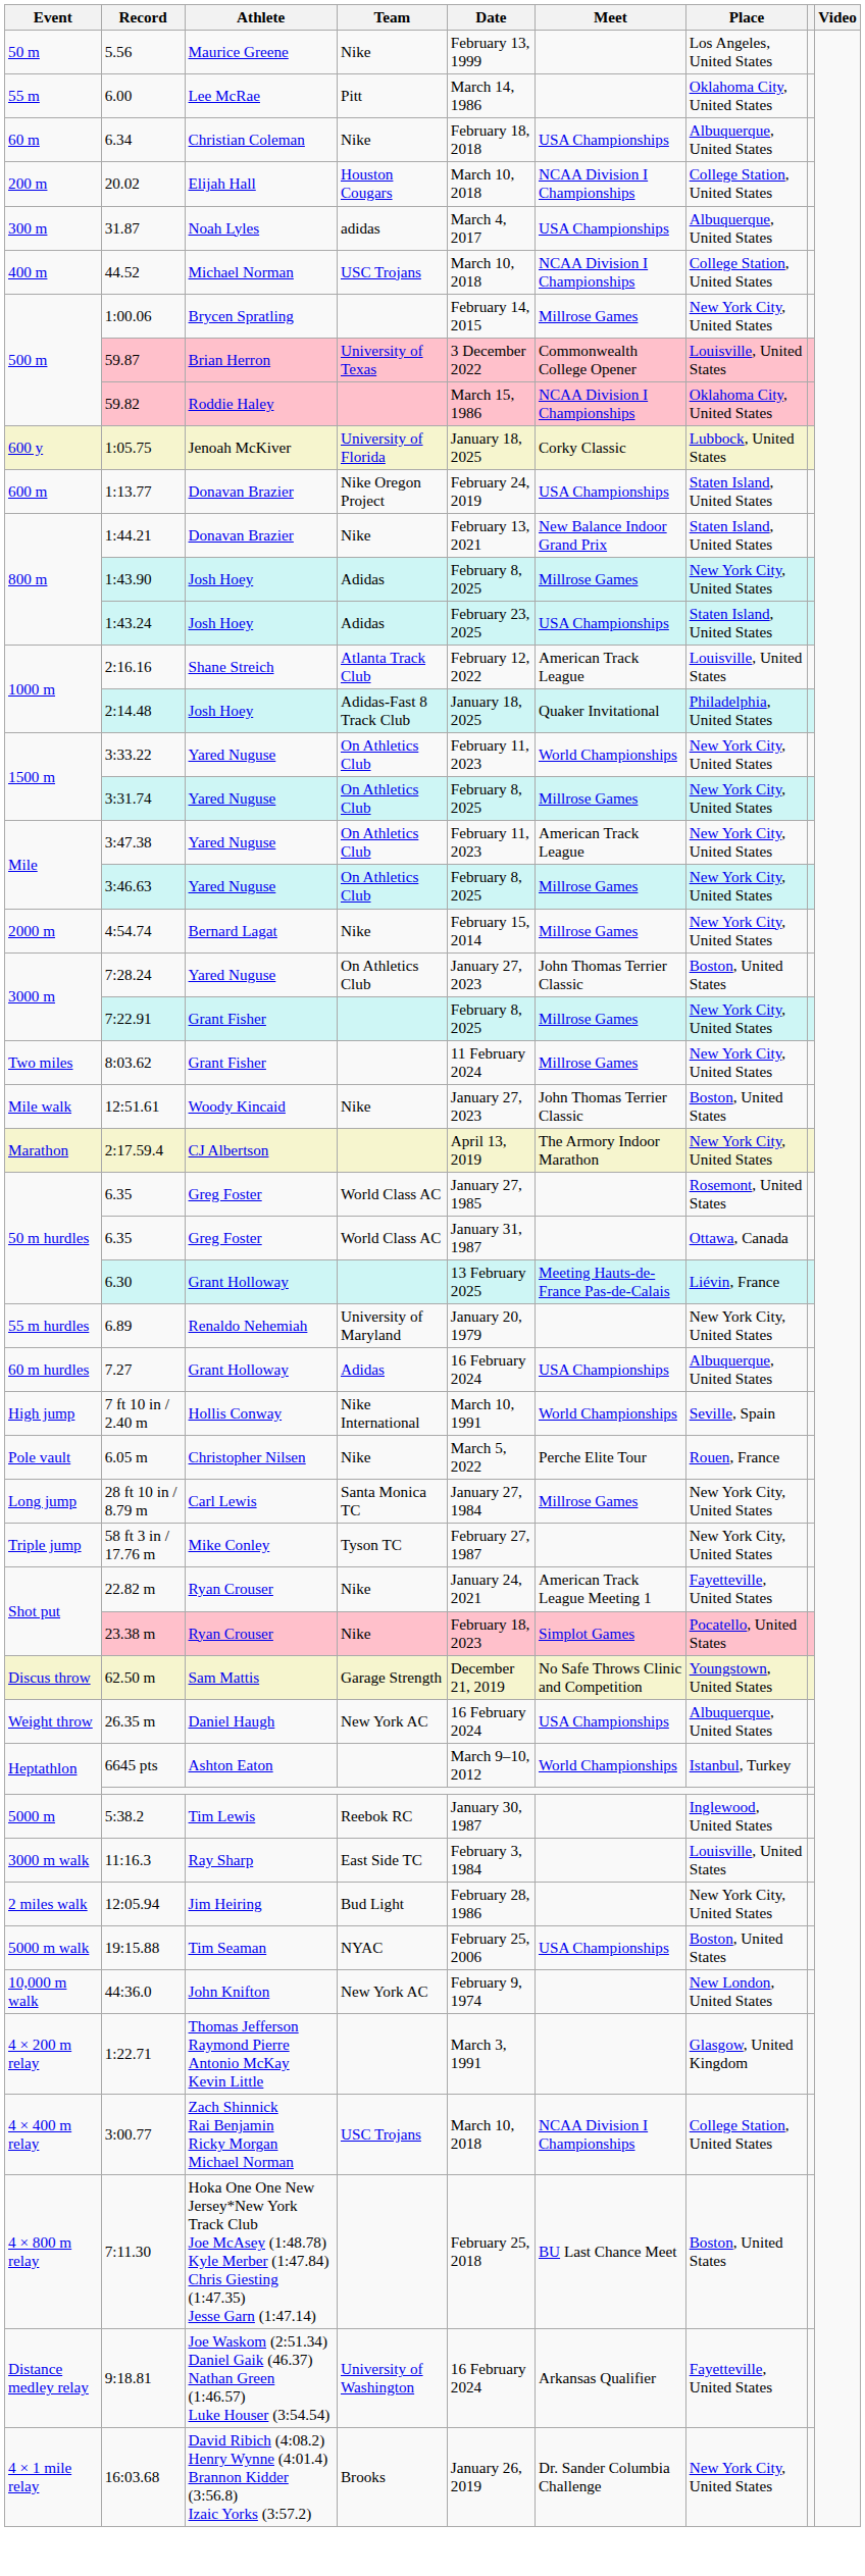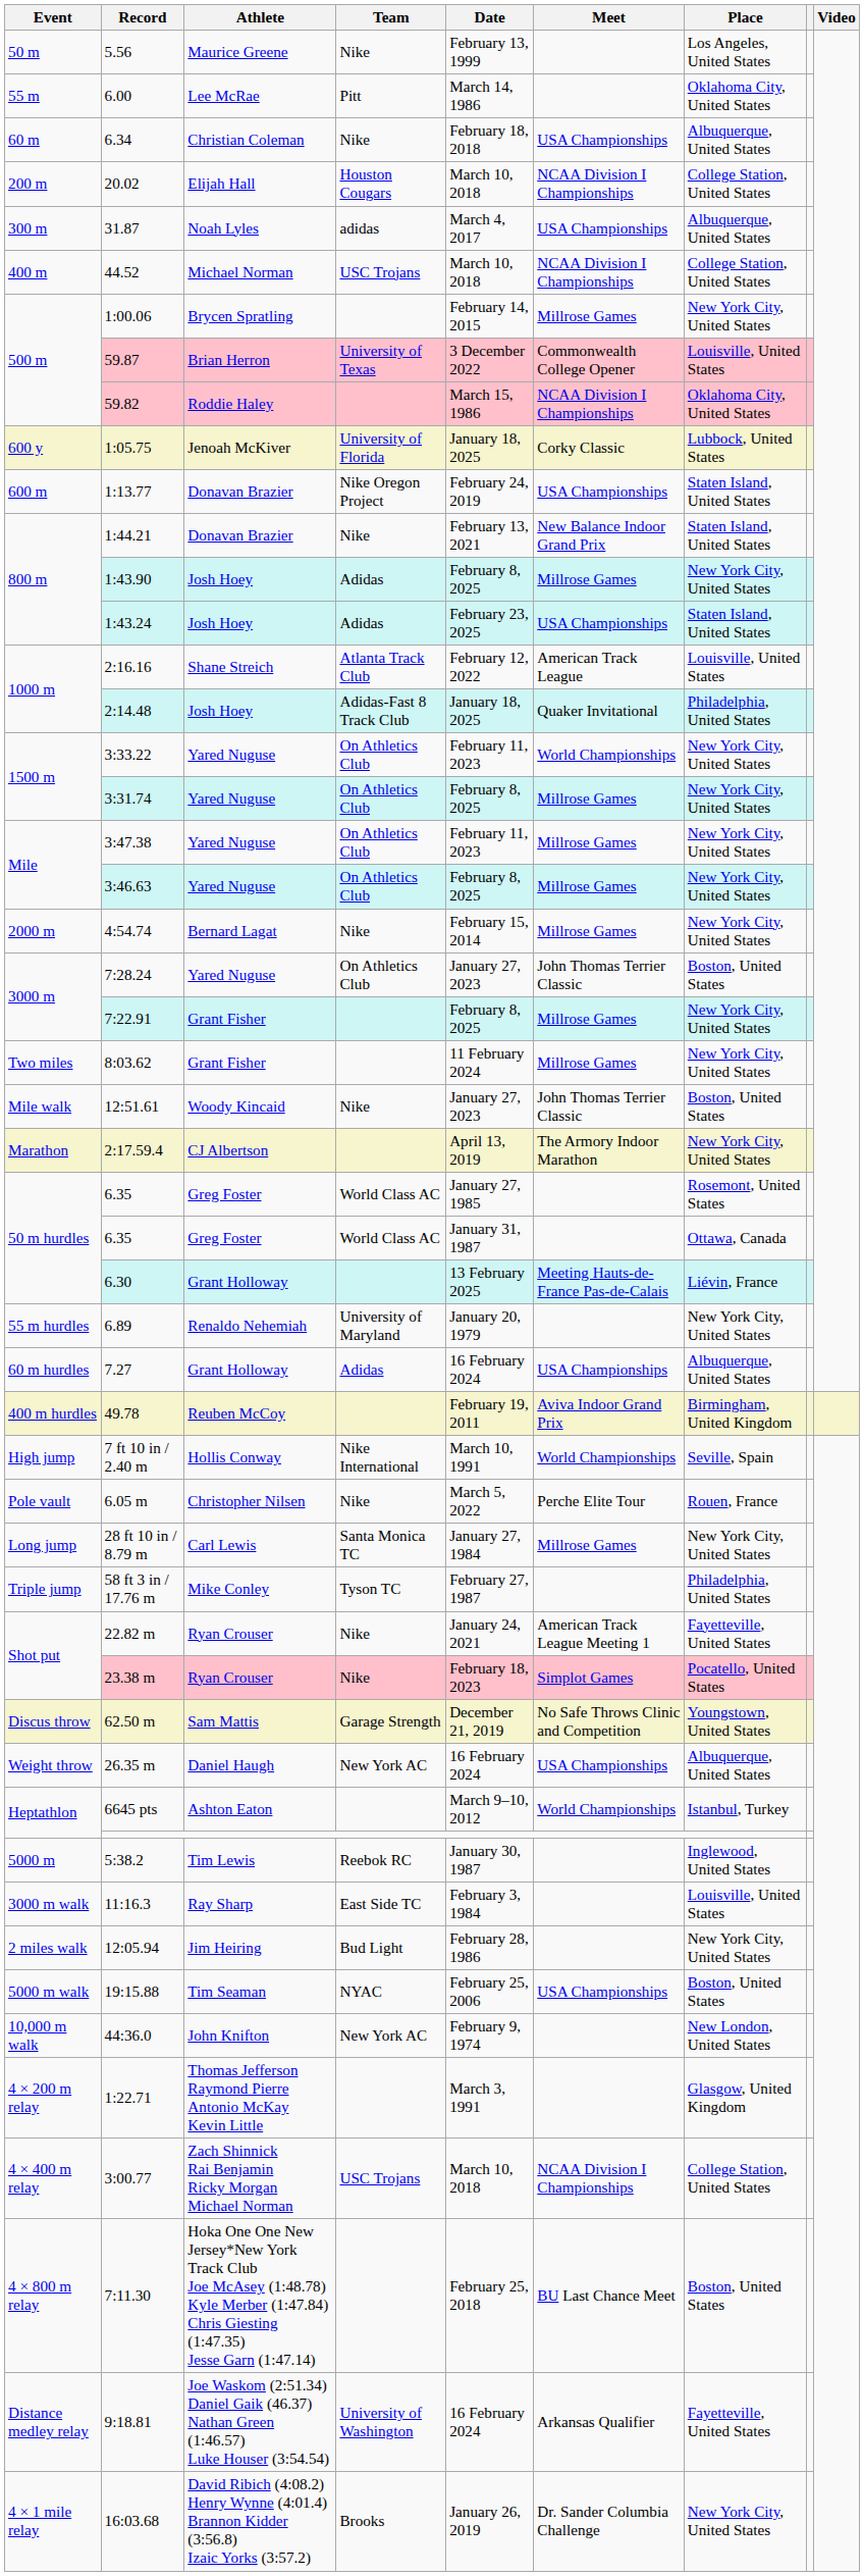3:47.38 | Meet: American Track League -> Millrose Games
+ row: 400 m hurdles | 49.78 | Reuben McCoy | February 19, 2011 | Aviva Indoor Grand Prix | Birmingham, United Kingdom
58 ft 3 in / 17.76 m | Place: New York City, United States -> Philadelphia, United States
